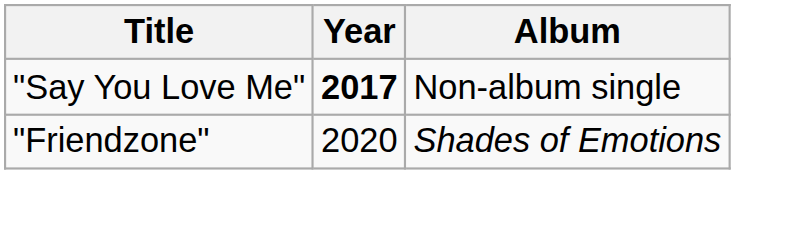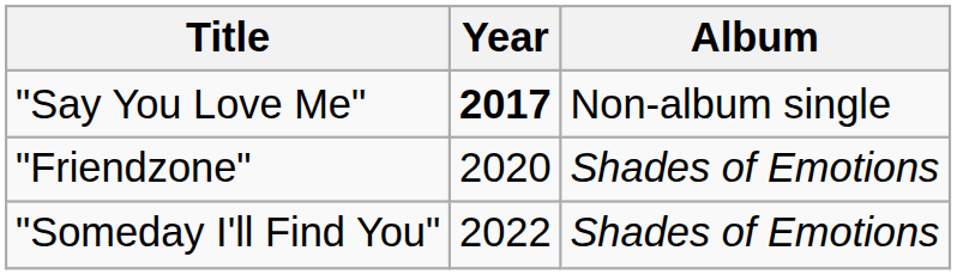+ row: "Someday I'll Find You" | 2022 | Shades of Emotions
